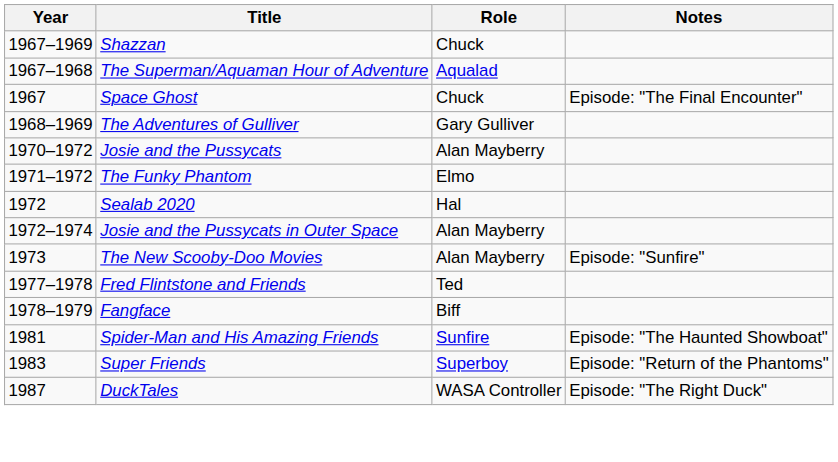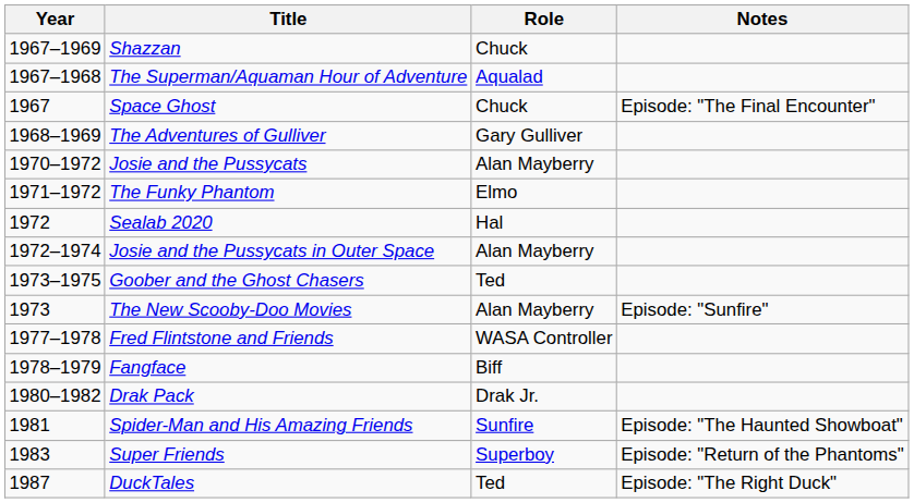+ row: 1973–1975 | Goober and the Ghost Chasers | Ted
Fred Flintstone and Friends | Role: Ted -> WASA Controller
+ row: 1980–1982 | Drak Pack | Drak Jr.
DuckTales | Role: WASA Controller -> Ted
